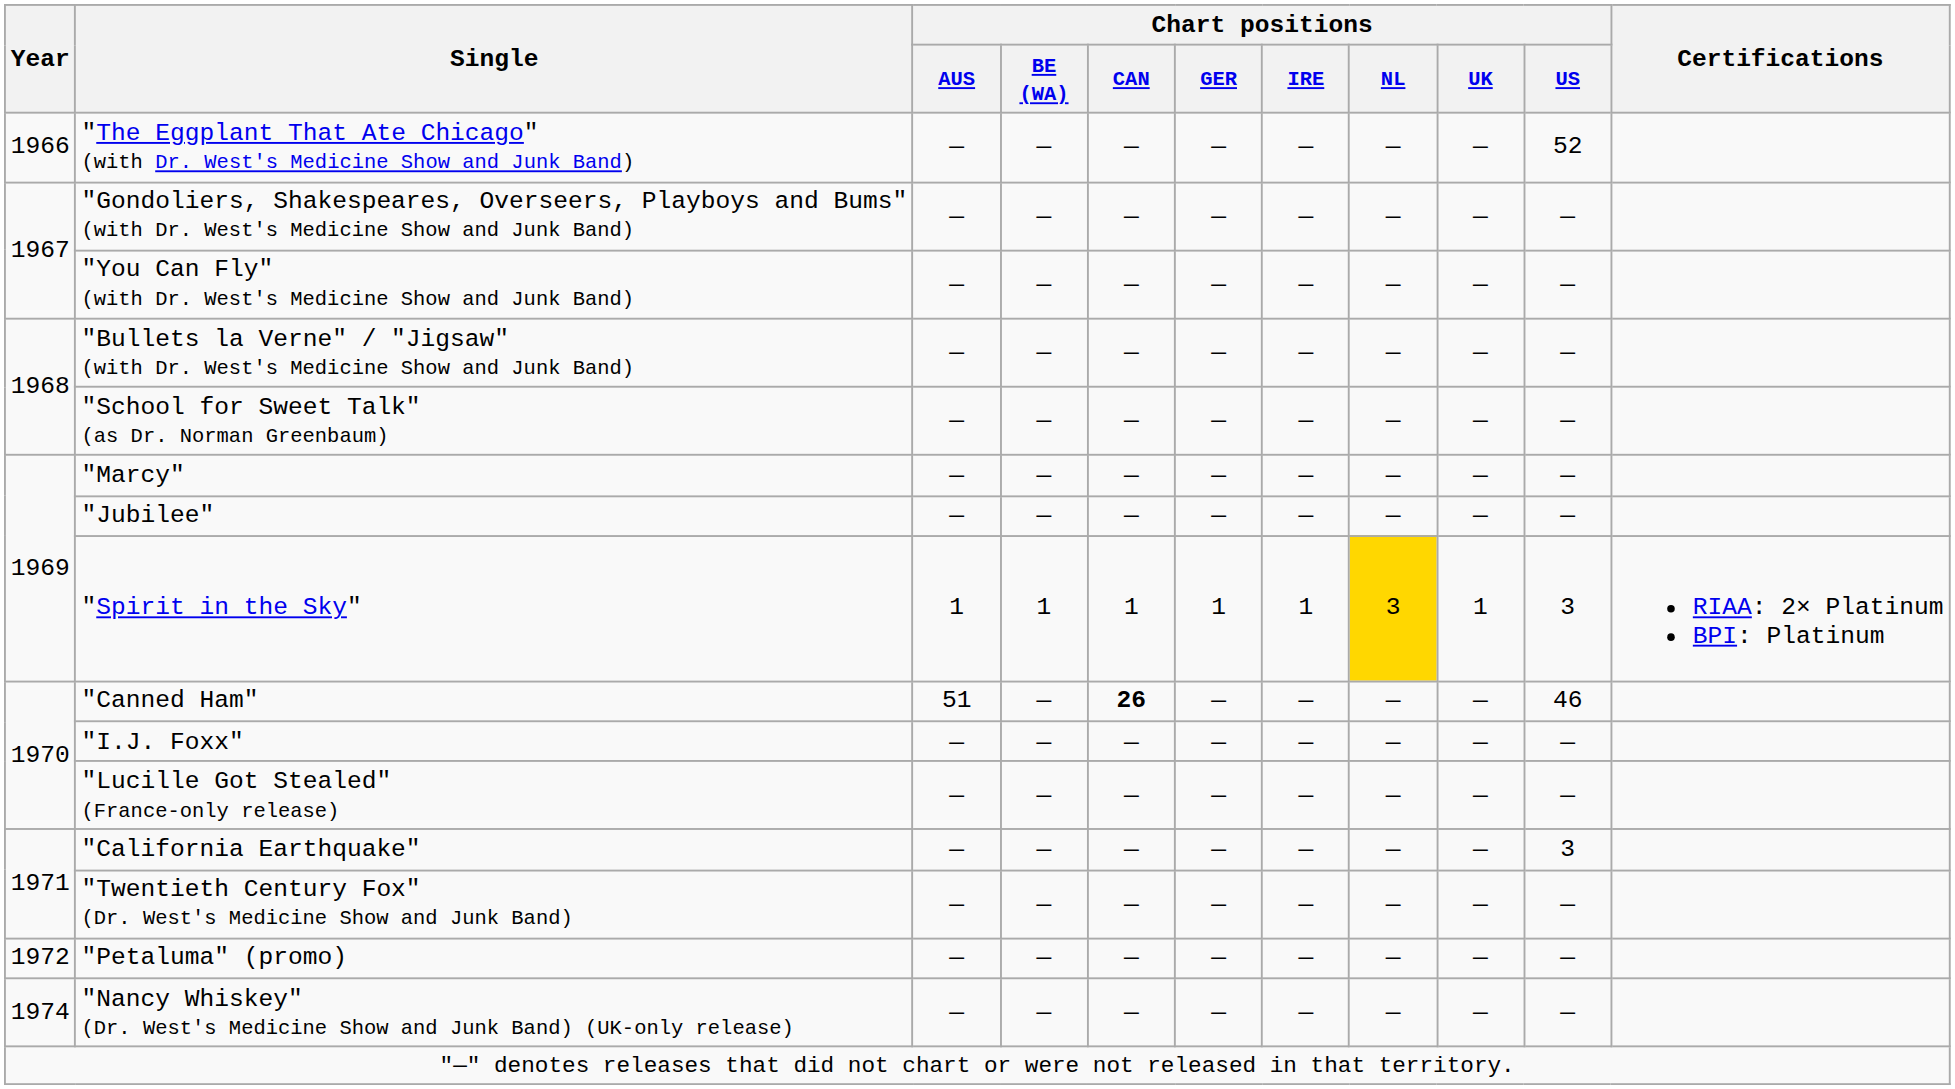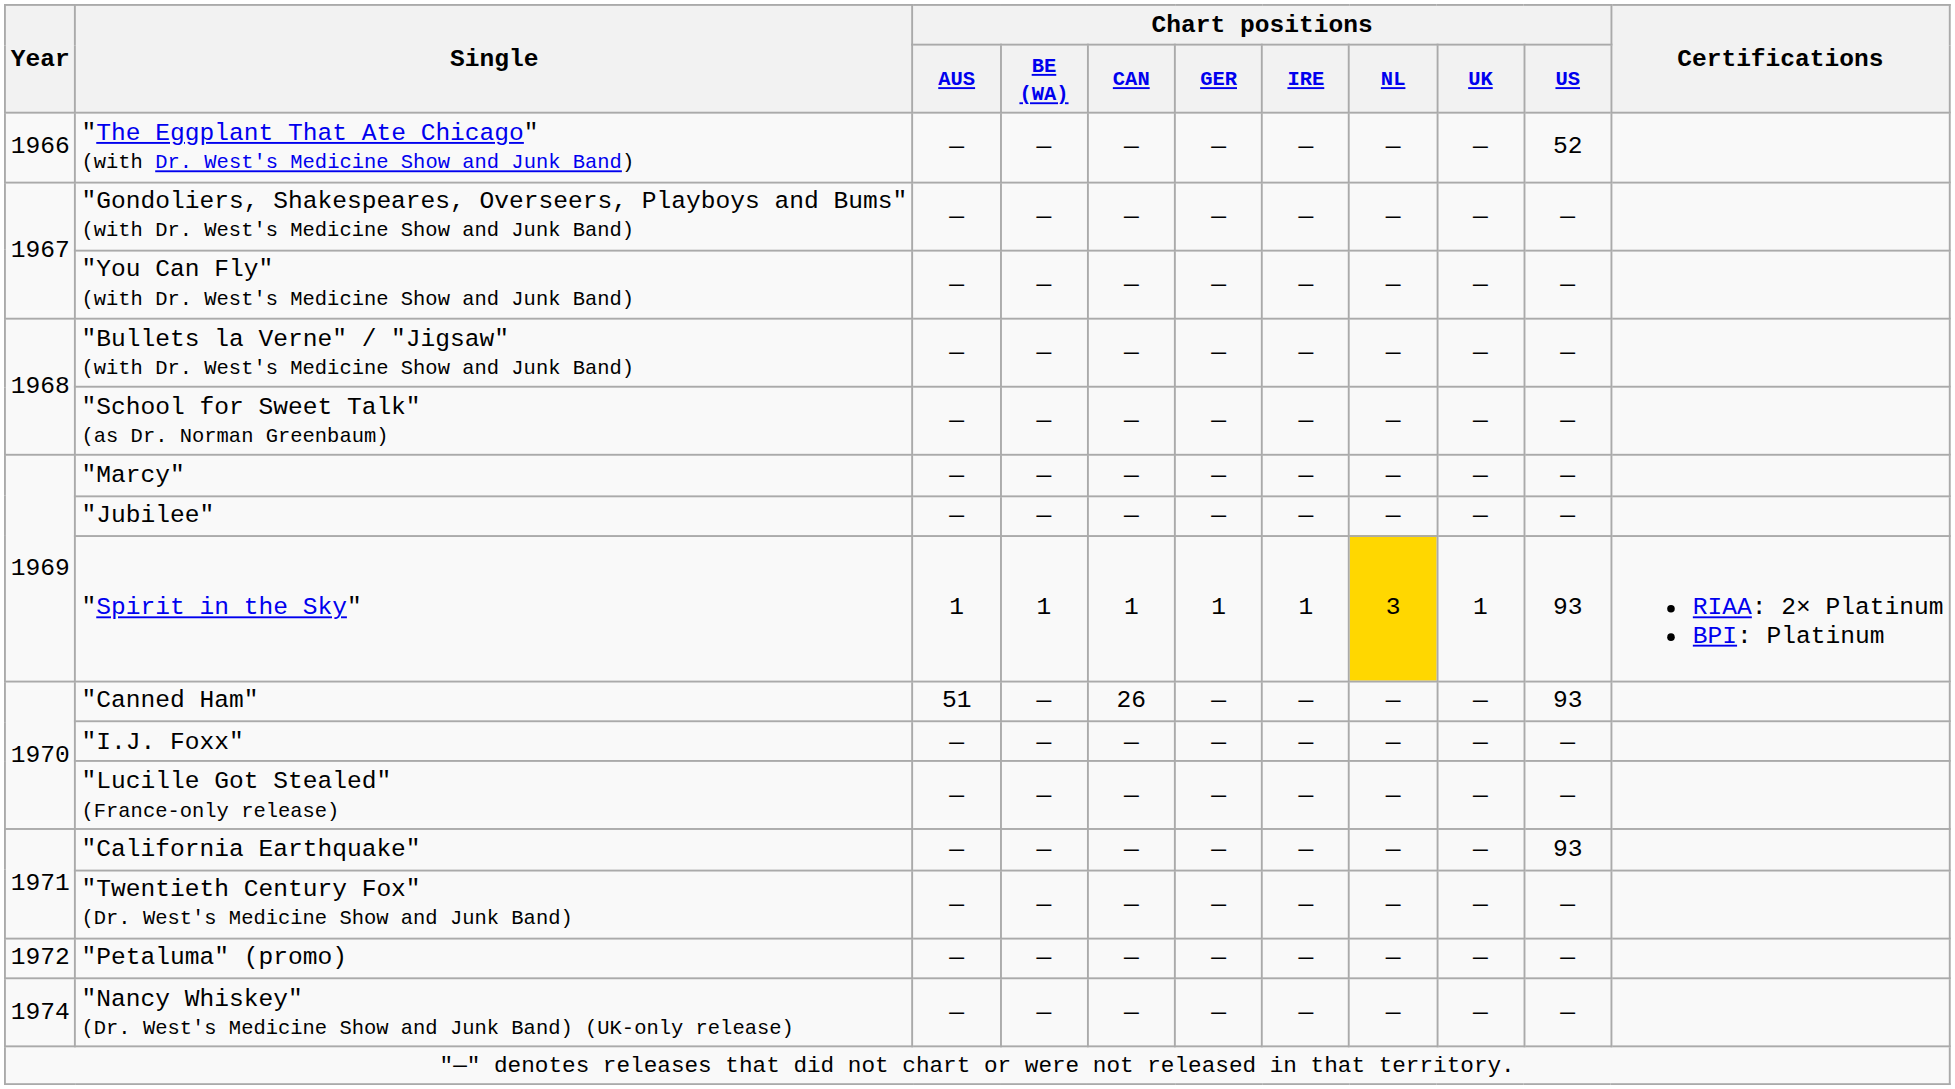"Spirit in the Sky" | Chart positions / US: 3 -> 93
"Canned Ham" | Chart positions / CAN: bold -> normal
"Canned Ham" | Chart positions / US: 46 -> 93
"California Earthquake" | Chart positions / US: 3 -> 93
